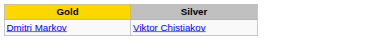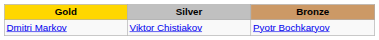+ column: Bronze | Pyotr Bochkaryov
